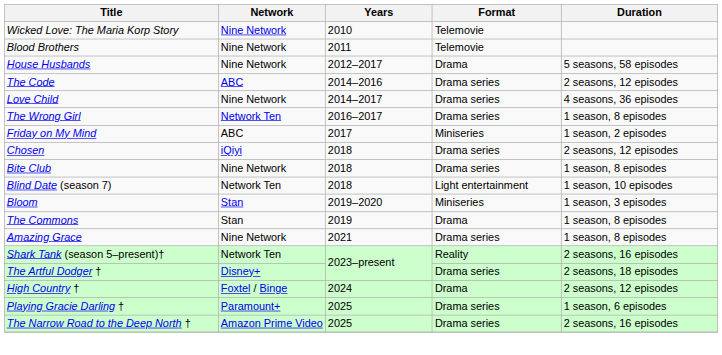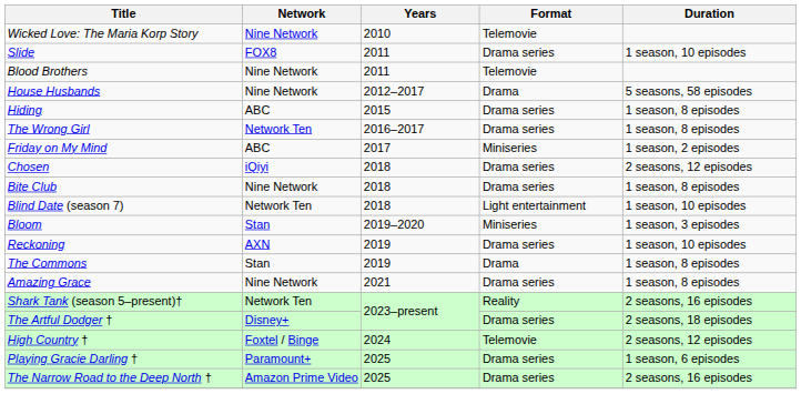+ row: Slide | FOX8 | 2011 | Drama series | 1 season, 10 episodes
- row: The Code | ABC | 2014–2016 | Drama series | 2 seasons, 12 episodes
- row: Love Child | Nine Network | 2014–2017 | Drama series | 4 seasons, 36 episodes
+ row: Hiding | ABC | 2015 | Drama series | 1 season, 8 episodes
+ row: Reckoning | AXN | 2019 | Drama series | 1 season, 10 episodes
High Country † | Format: Drama -> Telemovie
